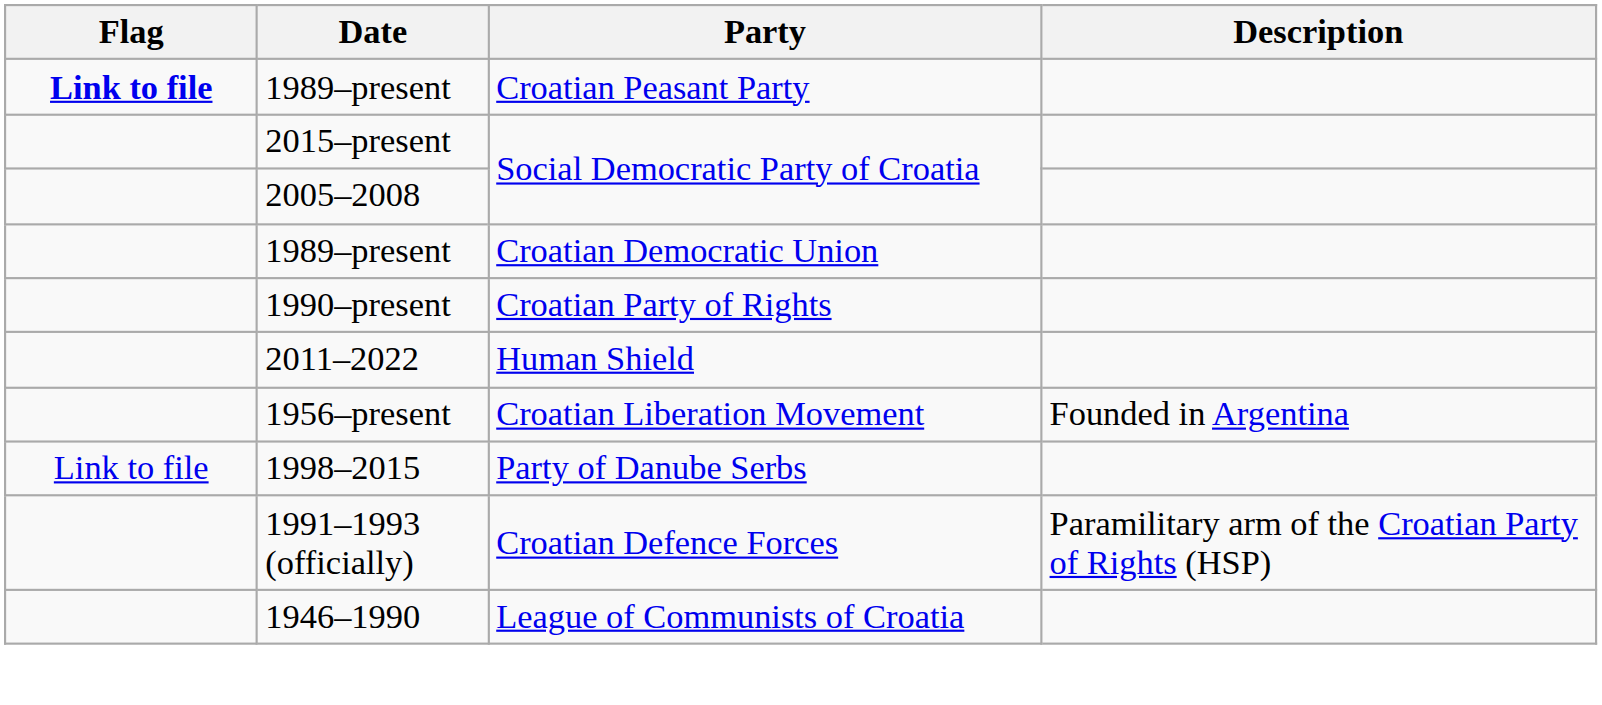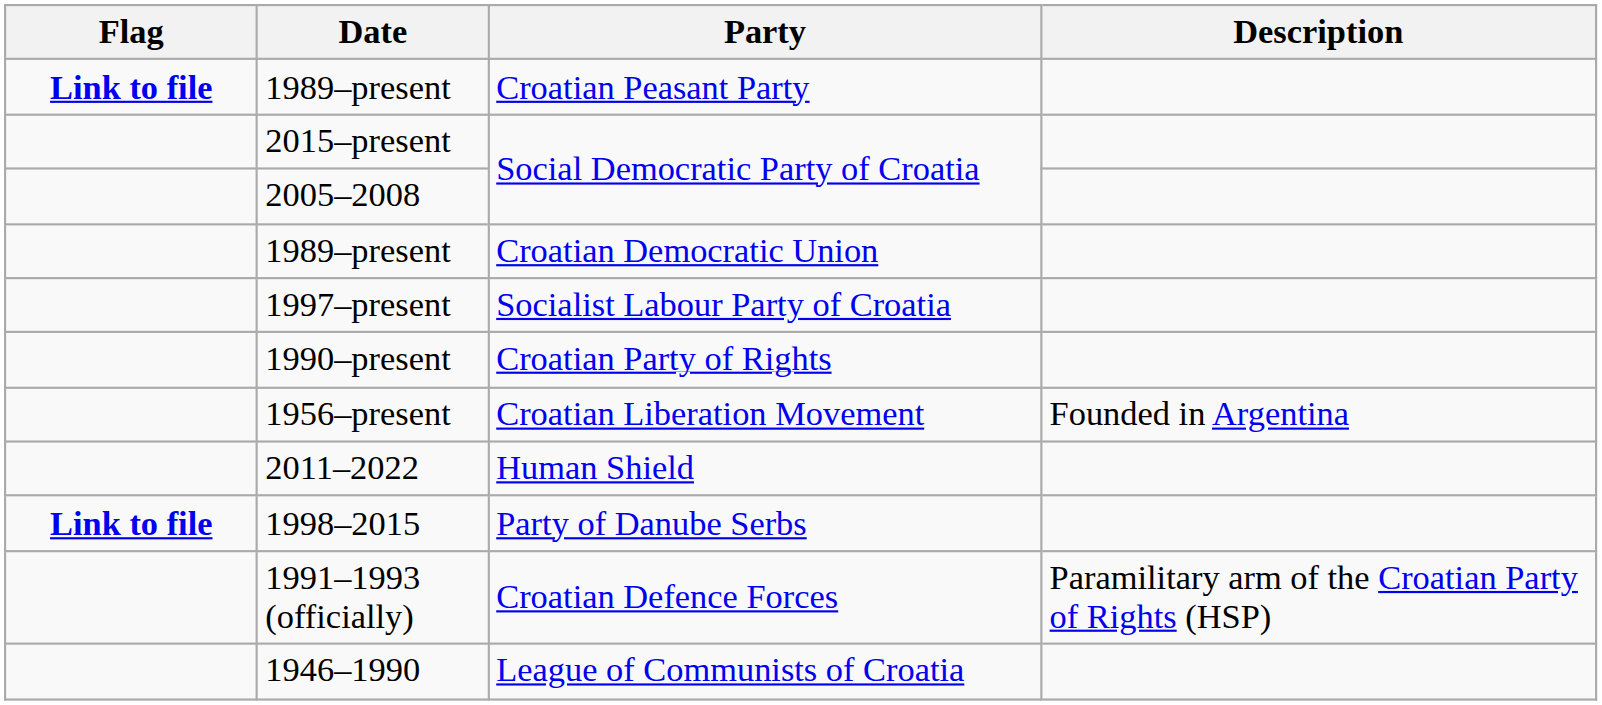+ row: 1997–present | Socialist Labour Party of Croatia
rows swapped: 1956–present <-> 2011–2022
1998–2015 | Flag: normal -> bold
